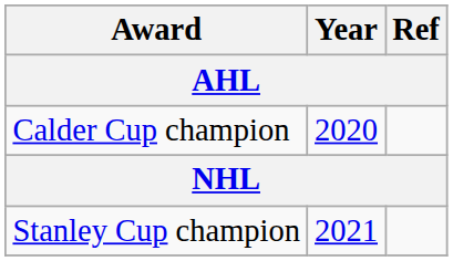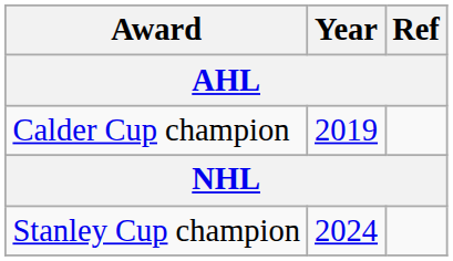Calder Cup champion | Year: 2020 -> 2019
Stanley Cup champion | Year: 2021 -> 2024
